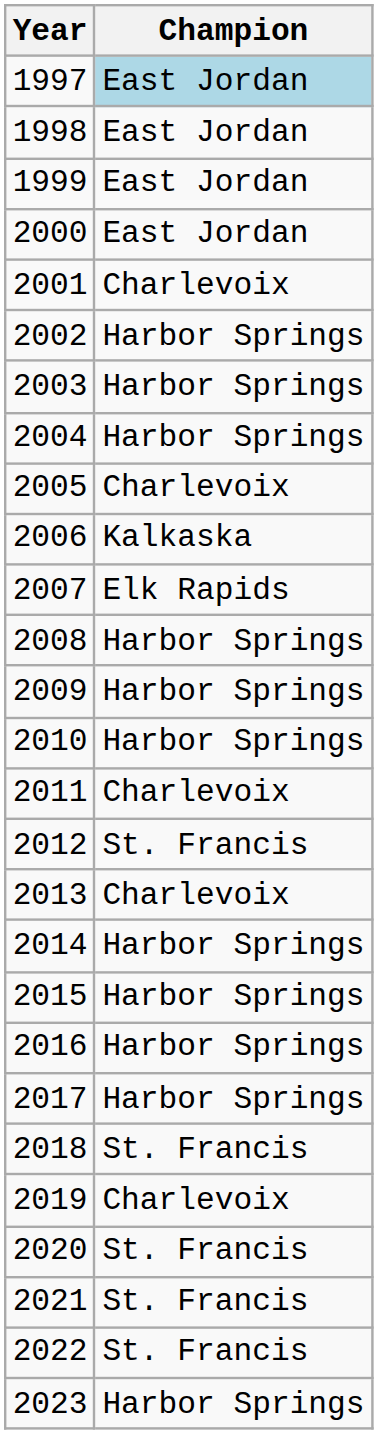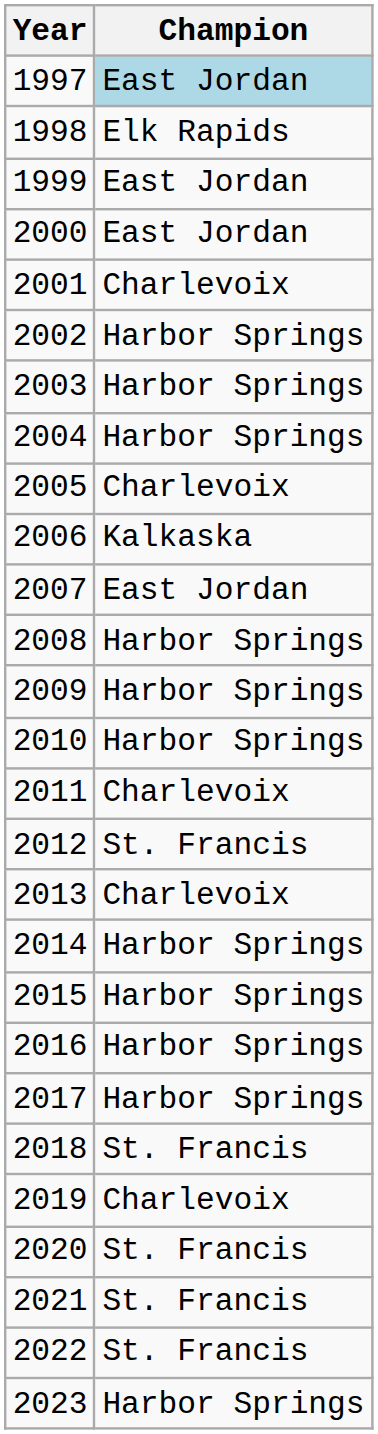1998 | Champion: East Jordan -> Elk Rapids
2007 | Champion: Elk Rapids -> East Jordan
